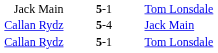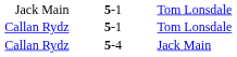rows swapped: Callan Rydz / 5-1 <-> Callan Rydz / 5-4
